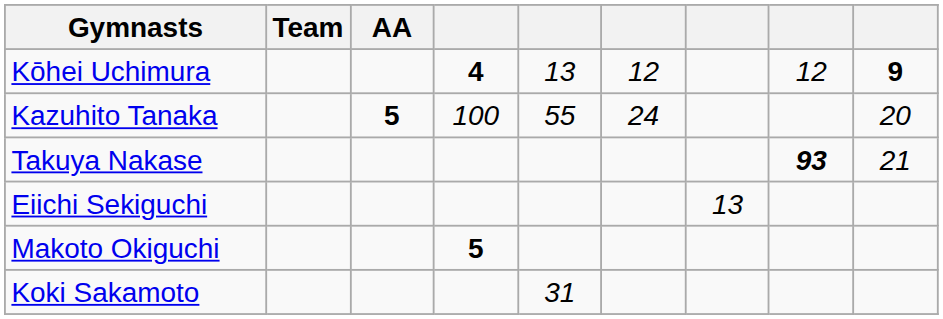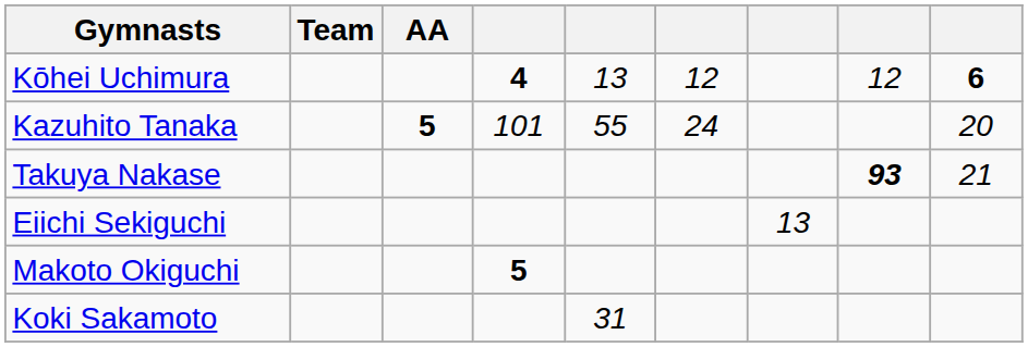Kōhei Uchimura | column 9: 9 -> 6
Kazuhito Tanaka | column 4: 100 -> 101
